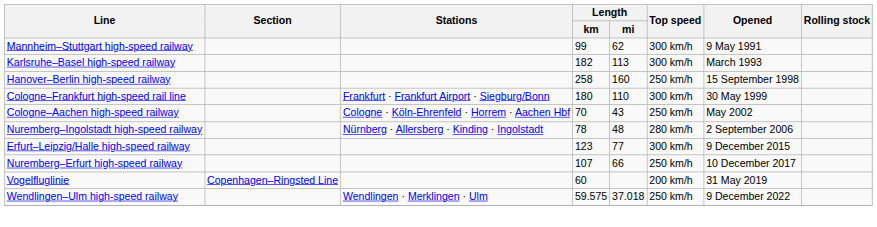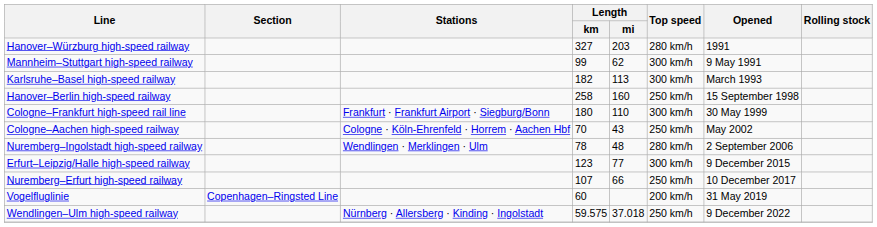+ row: Hanover–Würzburg high-speed railway | 327 | 203 | 280 km/h | 1991
Nuremberg–Ingolstadt high-speed railway | Stations: Nürnberg · Allersberg · Kinding · Ingolstadt -> Wendlingen · Merklingen · Ulm
Wendlingen–Ulm high-speed railway | Stations: Wendlingen · Merklingen · Ulm -> Nürnberg · Allersberg · Kinding · Ingolstadt
